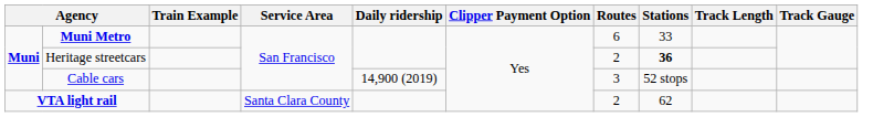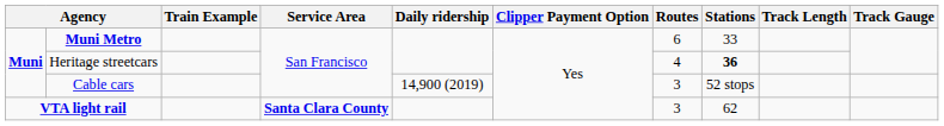Heritage streetcars | Routes: 2 -> 4
VTA light rail | Service Area: normal -> bold
VTA light rail | Routes: 2 -> 3
